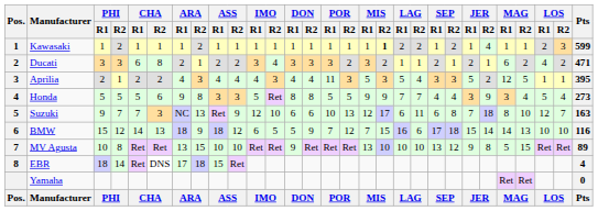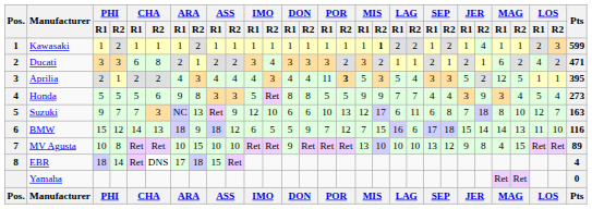Aprilia | POR / R2: normal -> bold
BMW | LOS / R1: 10 -> 11
MV Agusta | ARA / R1: 13 -> 10
MV Agusta | MAG / R1: 5 -> 4
